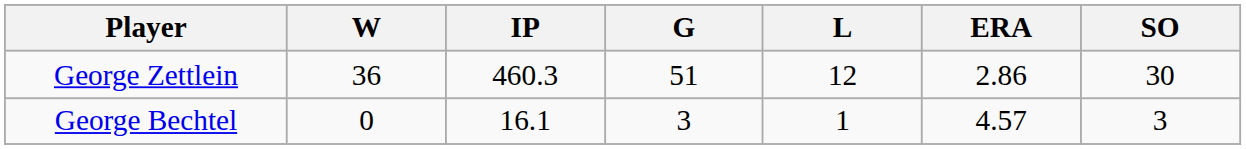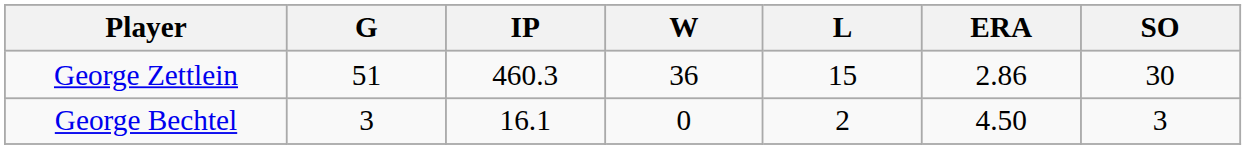columns swapped: G <-> W
George Zettlein | L: 12 -> 15
George Bechtel | L: 1 -> 2
George Bechtel | ERA: 4.57 -> 4.50
